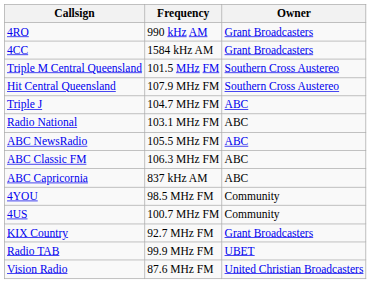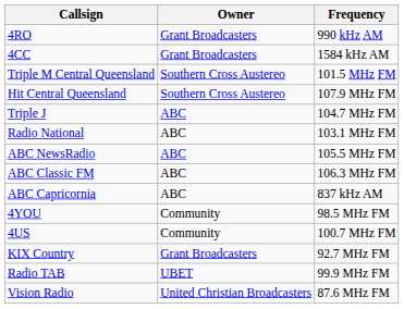columns swapped: Frequency <-> Owner
